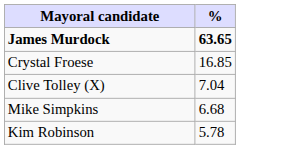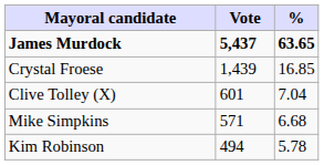+ column: Vote | 5,437 | 1,439 | 601 | 571 | 494
